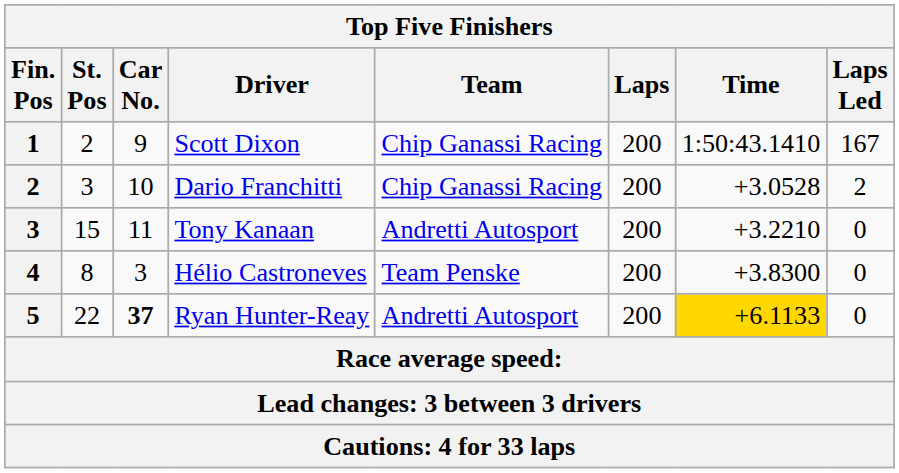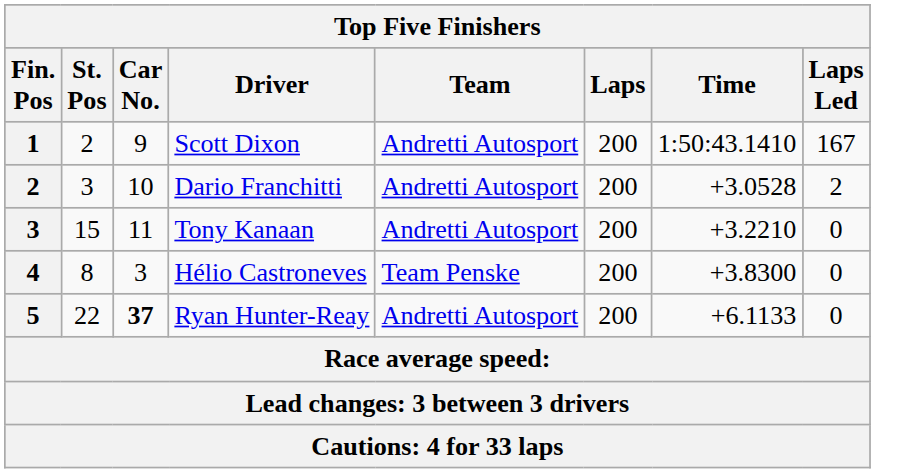Scott Dixon | Team: Chip Ganassi Racing -> Andretti Autosport
Dario Franchitti | Team: Chip Ganassi Racing -> Andretti Autosport
Ryan Hunter-Reay | Time: gold background -> no background
